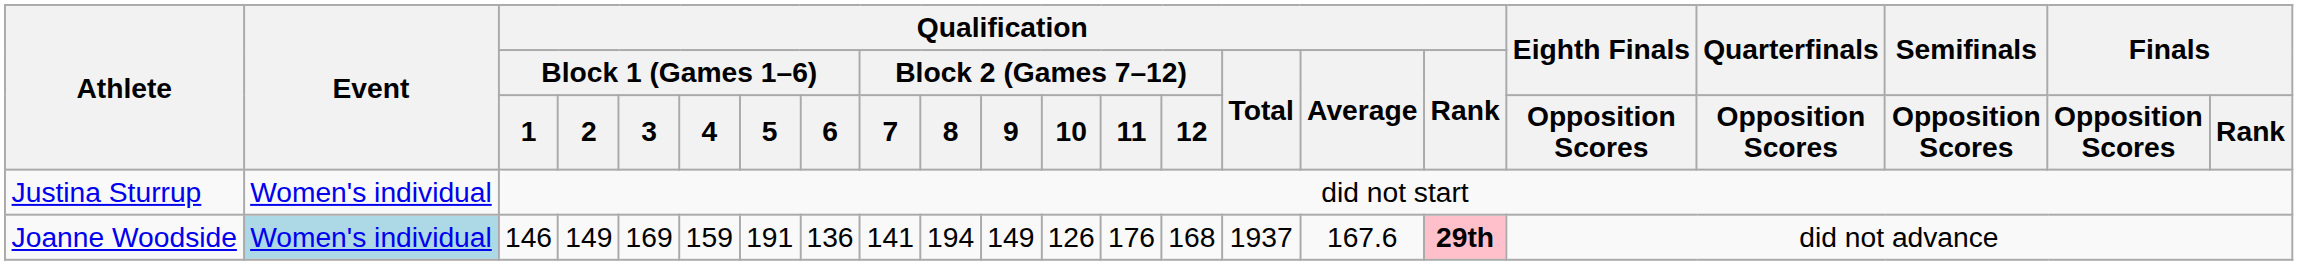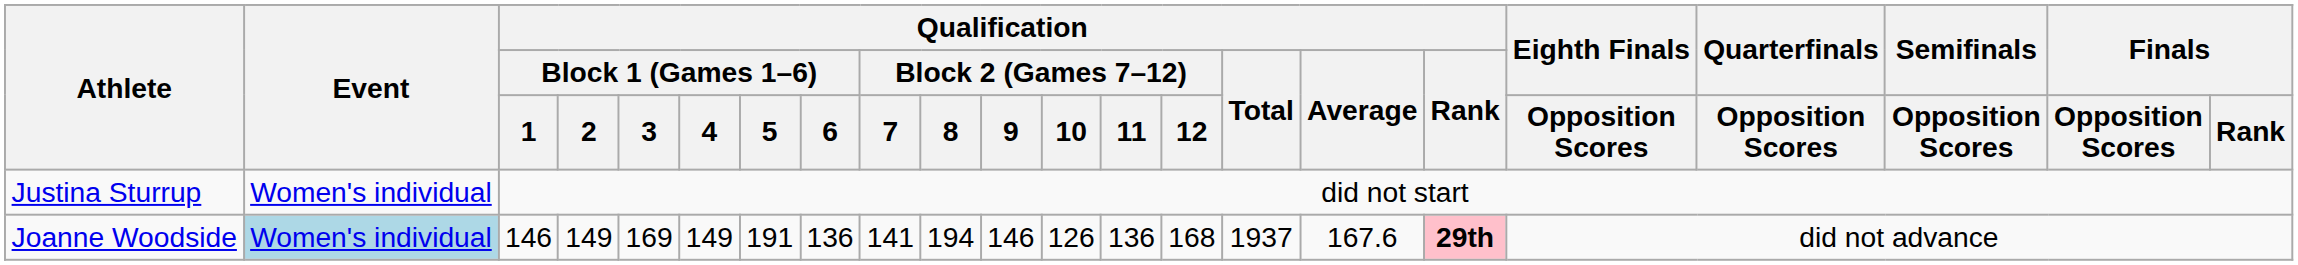Joanne Woodside | Qualification / Block 1 (Games 1–6) / 4: 159 -> 149
Joanne Woodside | Qualification / Block 2 (Games 7–12) / 9: 149 -> 146
Joanne Woodside | Qualification / Block 2 (Games 7–12) / 11: 176 -> 136
